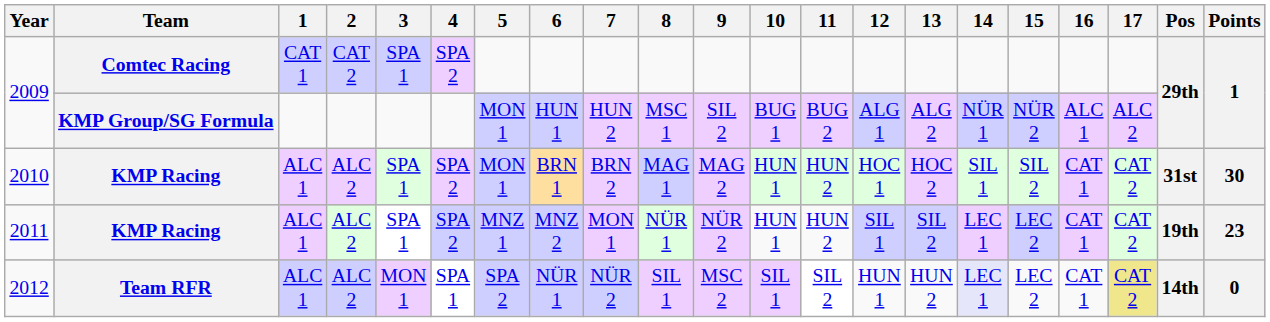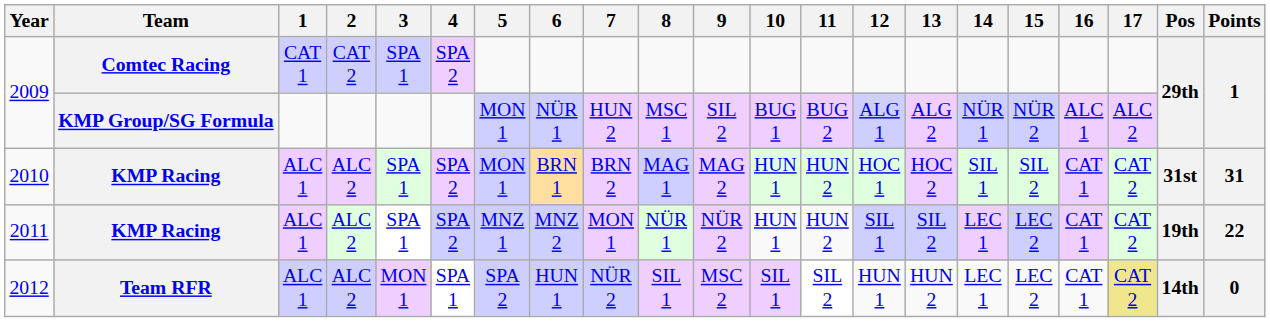2009 / KMP Group/SG Formula | 6: HUN 1 -> NÜR 1
2010 | Points: 30 -> 31
2011 | Points: 23 -> 22
2012 | 6: NÜR 1 -> HUN 1
2012 | 14: lavender background -> no background
